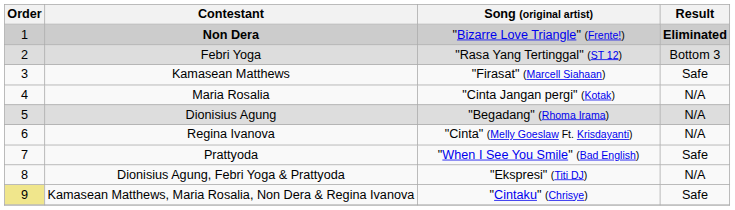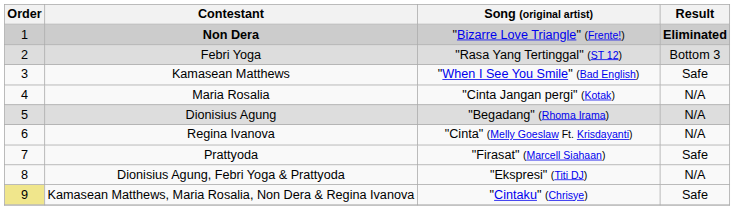Kamasean Matthews | Song (original artist): "Firasat" (Marcell Siahaan) -> "When I See You Smile" (Bad English)
Prattyoda | Song (original artist): "When I See You Smile" (Bad English) -> "Firasat" (Marcell Siahaan)
